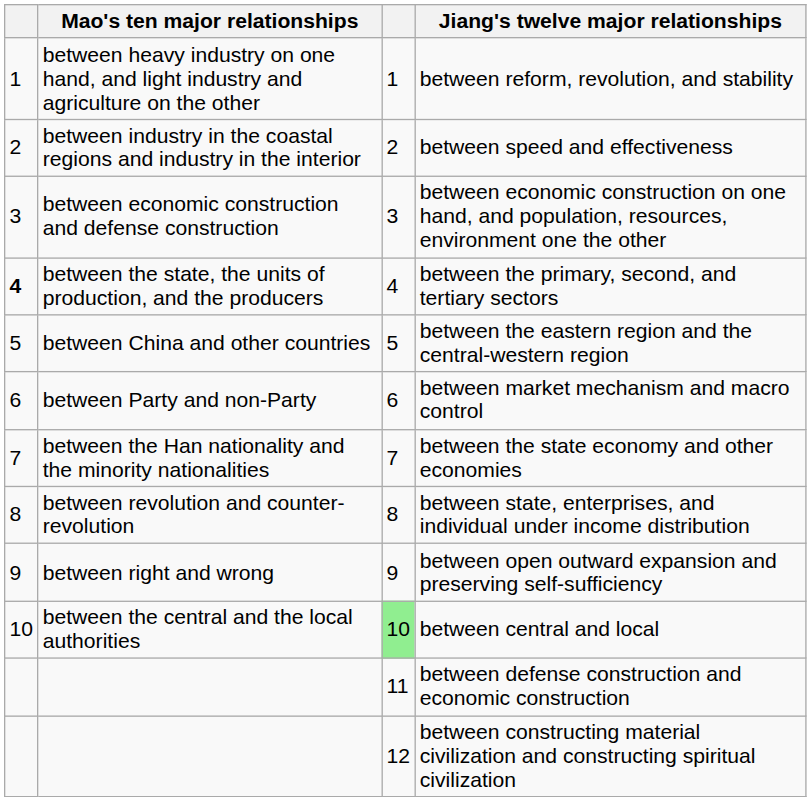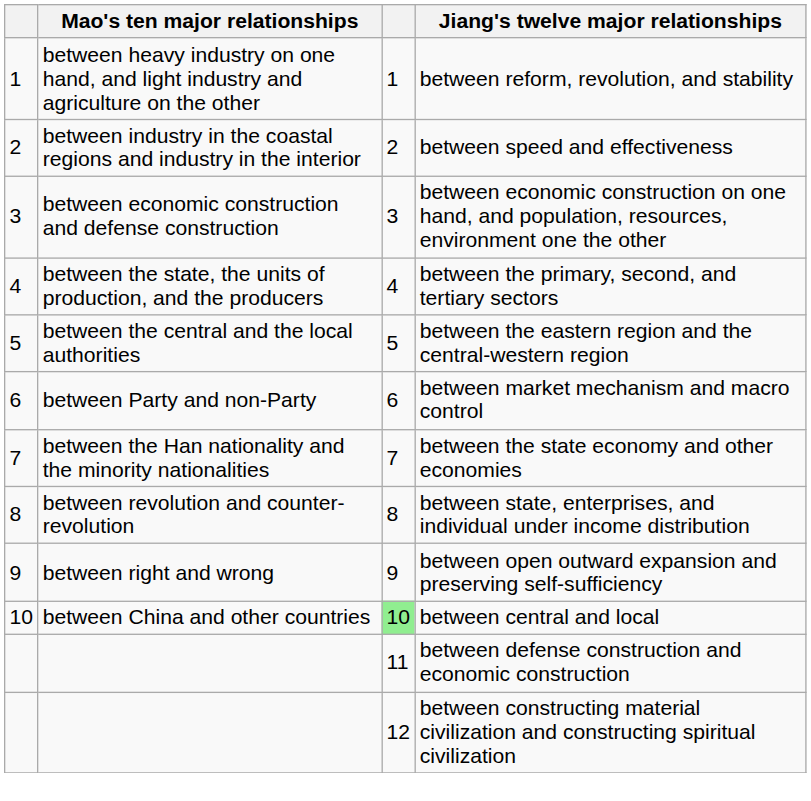between the primary, second, and tertiary sectors | column 1: bold -> normal
between the eastern region and the central-western region | Mao's ten major relationships: between China and other countries -> between the central and the local authorities
between central and local | Mao's ten major relationships: between the central and the local authorities -> between China and other countries
